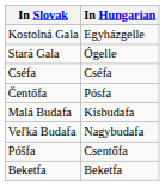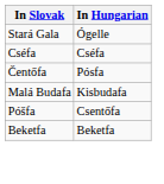- row: Kostolná Gala | Egyházgelle
- row: Veľká Budafa | Nagybudafa
